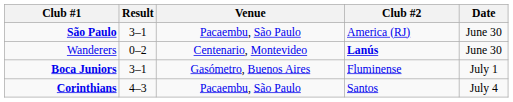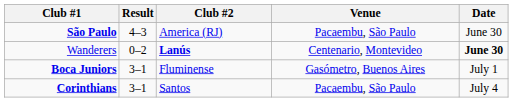columns swapped: Club #2 <-> Venue
São Paulo | Result: 3–1 -> 4–3
Wanderers | Date: normal -> bold
Corinthians | Result: 4–3 -> 3–1
